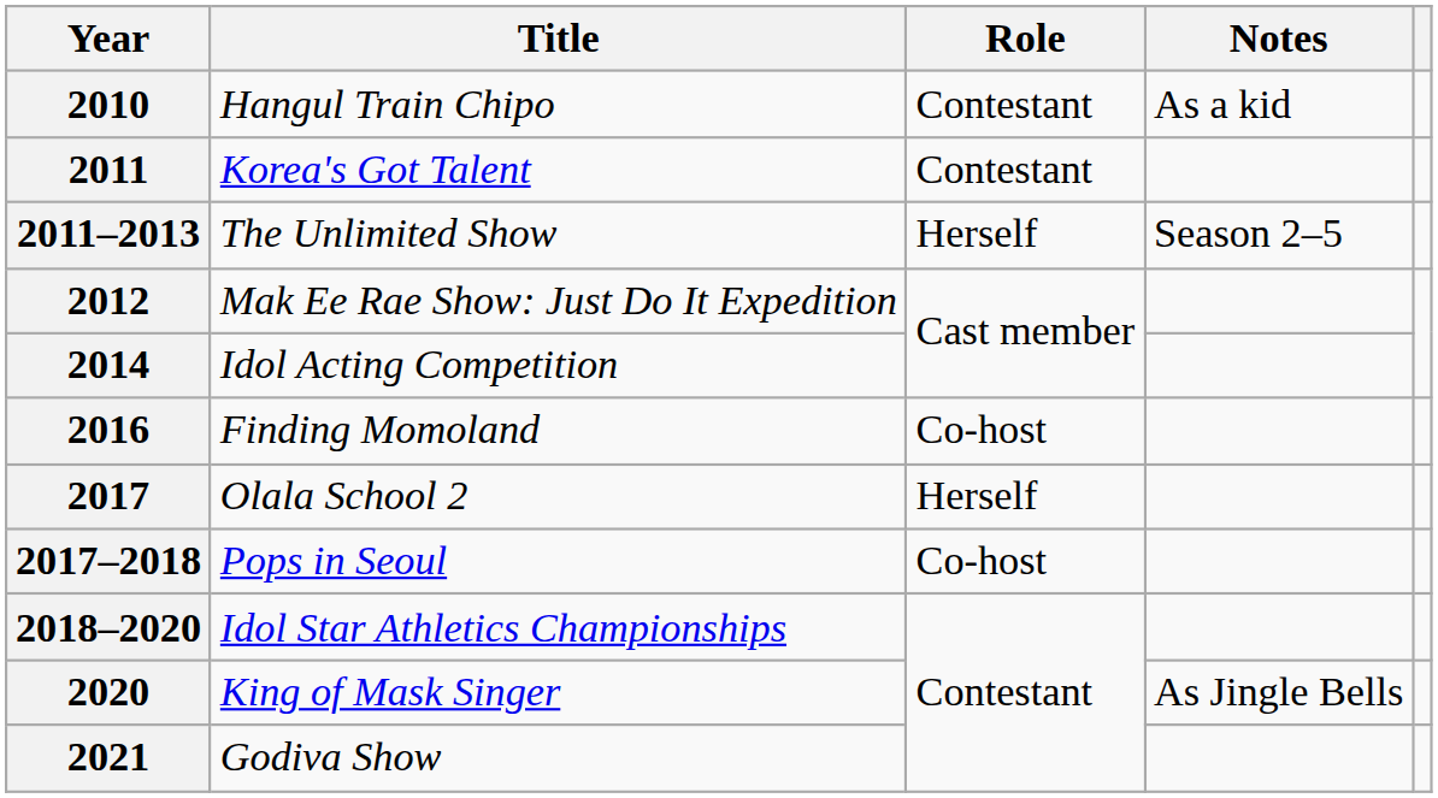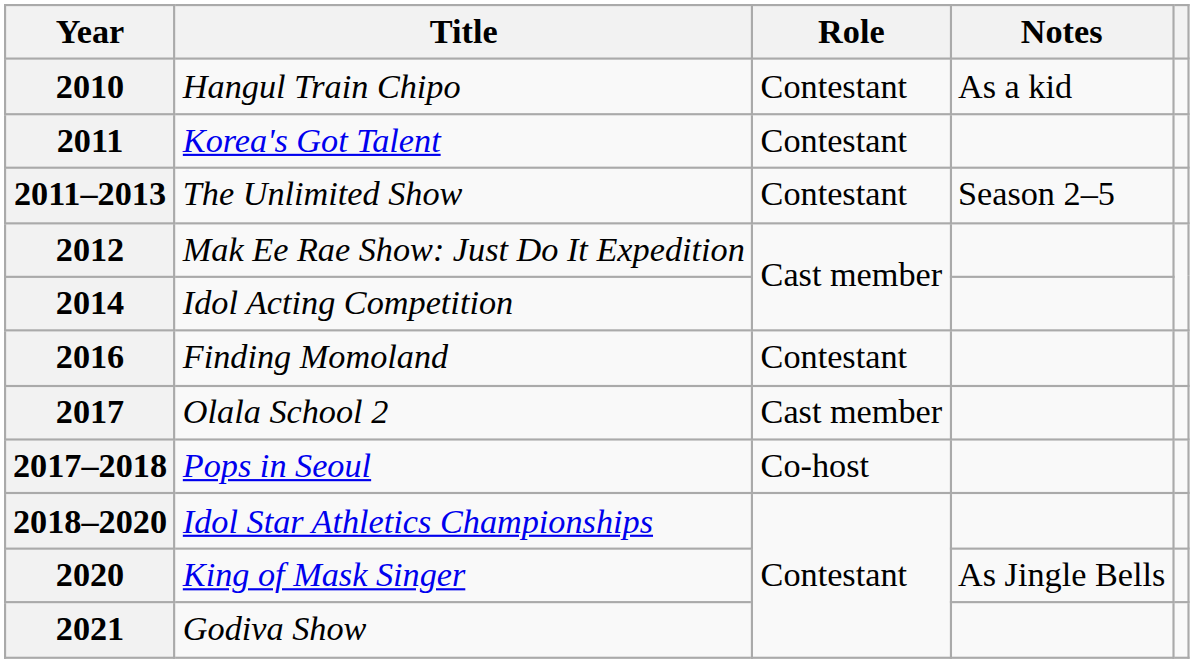2011–2013 | Role: Herself -> Contestant
2016 | Role: Co-host -> Contestant
2017 | Role: Herself -> Cast member
